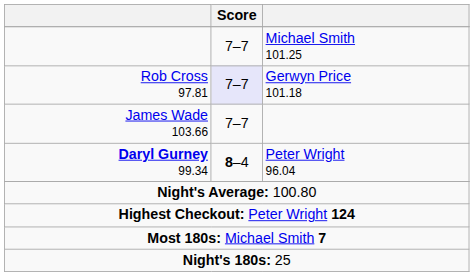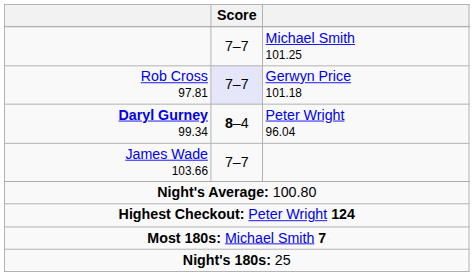rows swapped: Daryl Gurney 99.34 <-> James Wade 103.66
